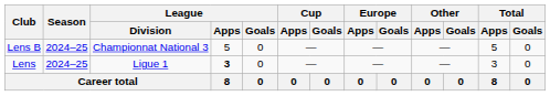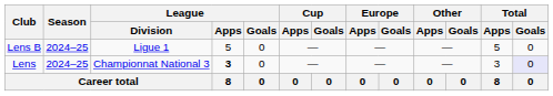Lens B | League / Division: Championnat National 3 -> Ligue 1
Lens | League / Division: Ligue 1 -> Championnat National 3
Lens | Total / Goals: no background -> lavender background
